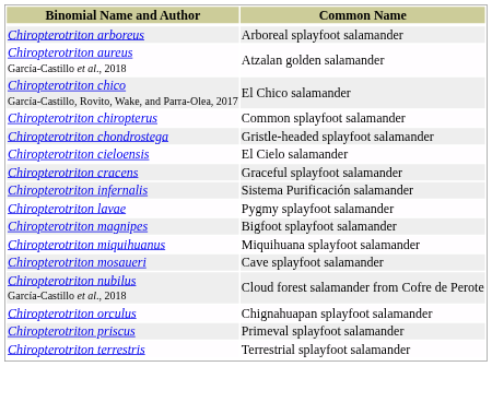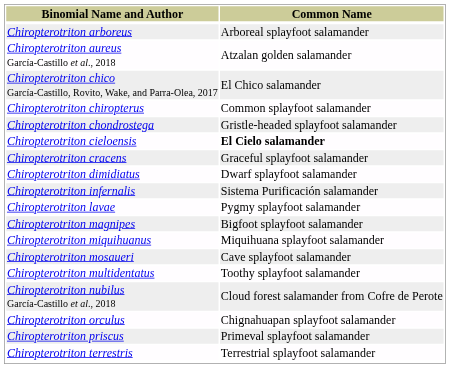Chiropterotriton cieloensis | Common Name: normal -> bold
+ row: Chiropterotriton dimidiatus | Dwarf splayfoot salamander
+ row: Chiropterotriton multidentatus | Toothy splayfoot salamander
